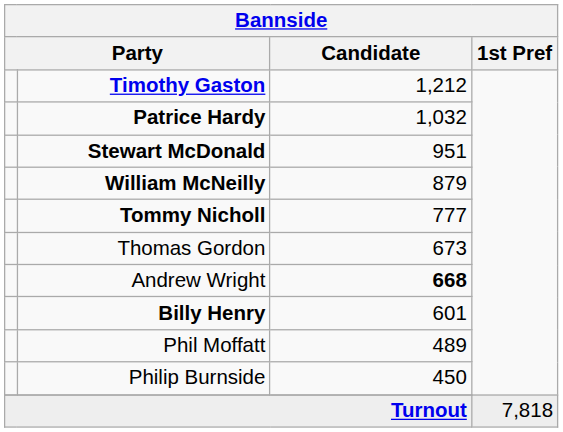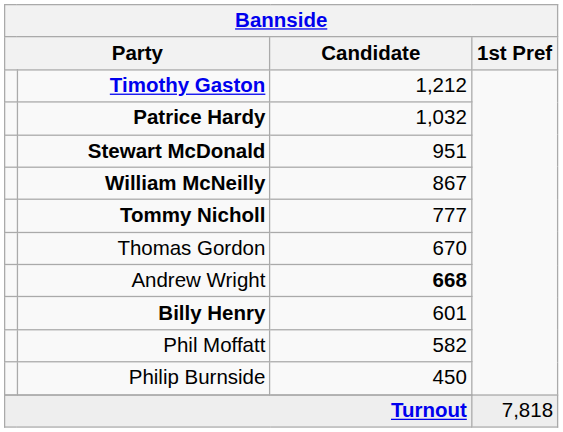William McNeilly | Candidate: 879 -> 867
Thomas Gordon | Candidate: 673 -> 670
Phil Moffatt | Candidate: 489 -> 582
